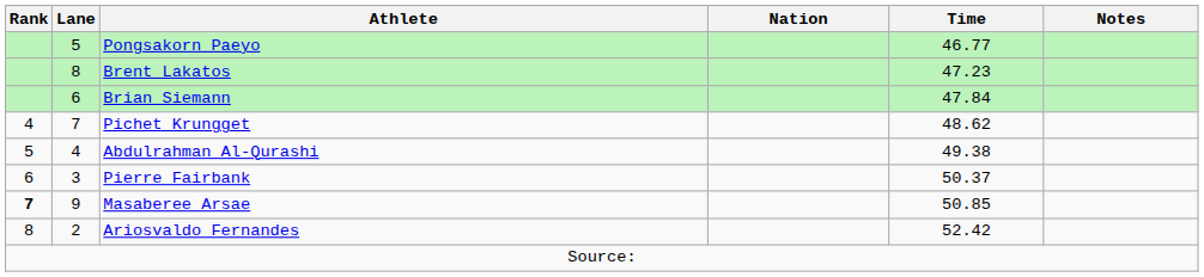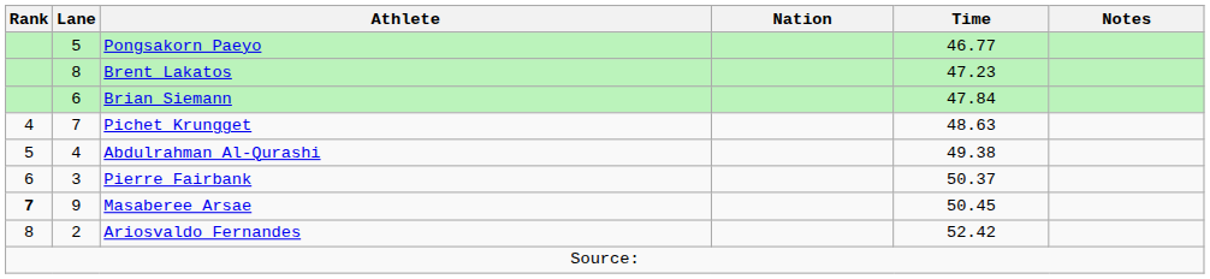Pichet Krungget | Time: 48.62 -> 48.63
Masaberee Arsae | Time: 50.85 -> 50.45
